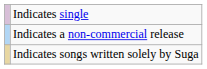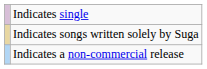rows swapped: Indicates a non-commercial release <-> Indicates songs written solely by Suga
